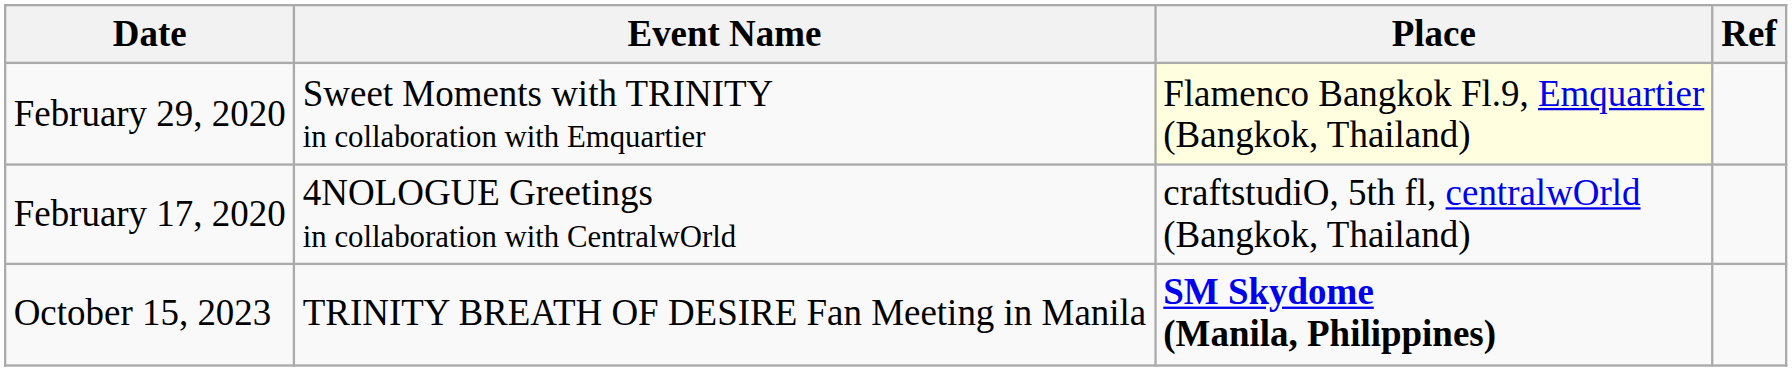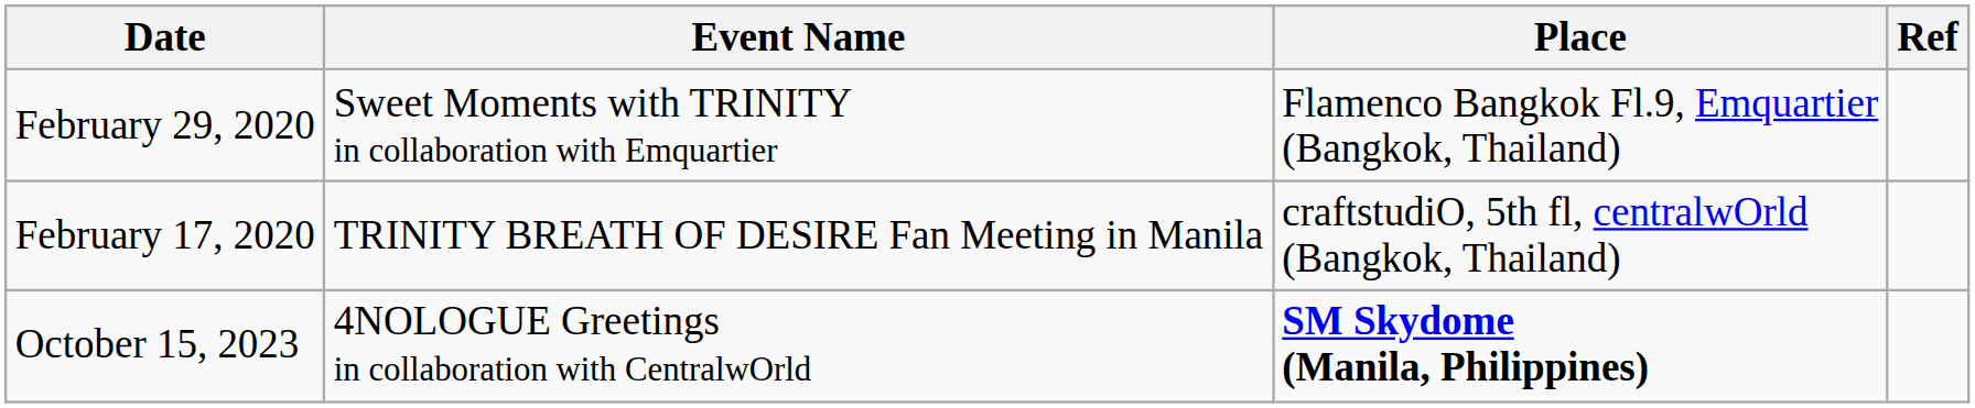February 29, 2020 | Place: lightyellow background -> no background
February 17, 2020 | Event Name: 4NOLOGUE Greetings in collaboration with CentralwOrld -> TRINITY BREATH OF DESIRE Fan Meeting in Manila
October 15, 2023 | Event Name: TRINITY BREATH OF DESIRE Fan Meeting in Manila -> 4NOLOGUE Greetings in collaboration with CentralwOrld
